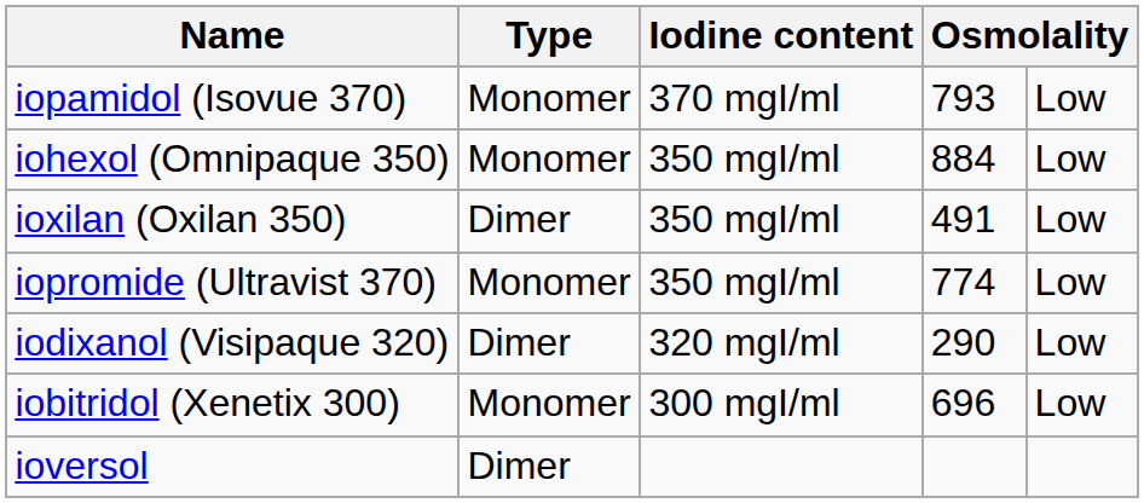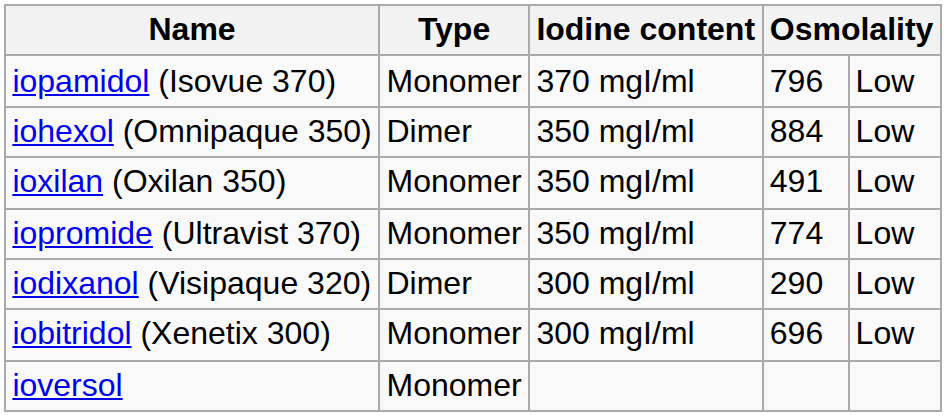iopamidol (Isovue 370) | column 4: 793 -> 796
iohexol (Omnipaque 350) | Type: Monomer -> Dimer
ioxilan (Oxilan 350) | Type: Dimer -> Monomer
iodixanol (Visipaque 320) | Iodine content: 320 mgI/ml -> 300 mgI/ml
ioversol | Type: Dimer -> Monomer
